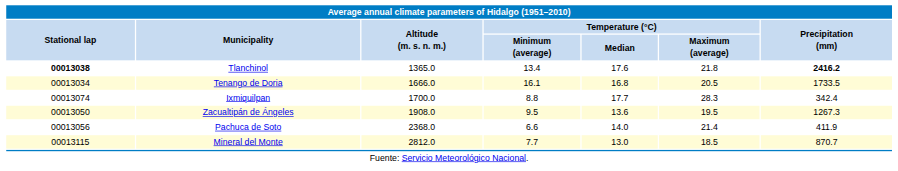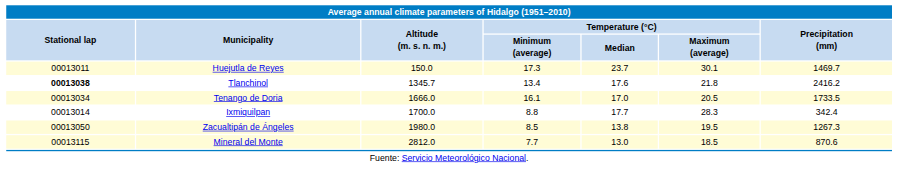+ row: 00013011 | Huejutla de Reyes | 150.0 | 17.3 | 23.7 | 30.1 | 1469.7
Tlanchinol | Altitude (m. s. n. m.): 1365.0 -> 1345.7
Tlanchinol | Precipitation (mm): bold -> normal
Tenango de Doria | Temperature (°C) / Median: 16.8 -> 17.0
Ixmiquilpan | Stational lap: 00013074 -> 00013014
Zacualtipán de Ángeles | Altitude (m. s. n. m.): 1908.0 -> 1980.0
Zacualtipán de Ángeles | Temperature (°C) / Minimum (average): 9.5 -> 8.5
Zacualtipán de Ángeles | Temperature (°C) / Median: 13.6 -> 13.8
- row: 00013056 | Pachuca de Soto | 2368.0 | 6.6 | 14.0 | 21.4 | 411.9
Mineral del Monte | Precipitation (mm): 870.7 -> 870.6
